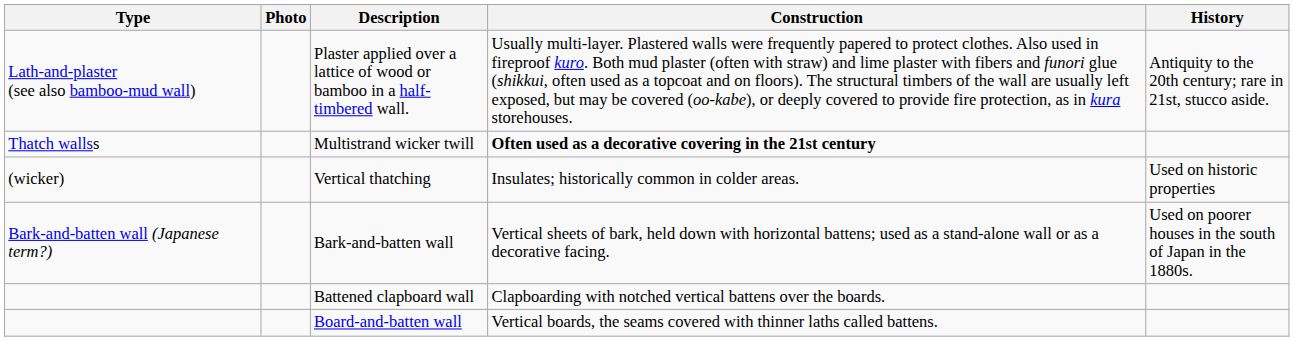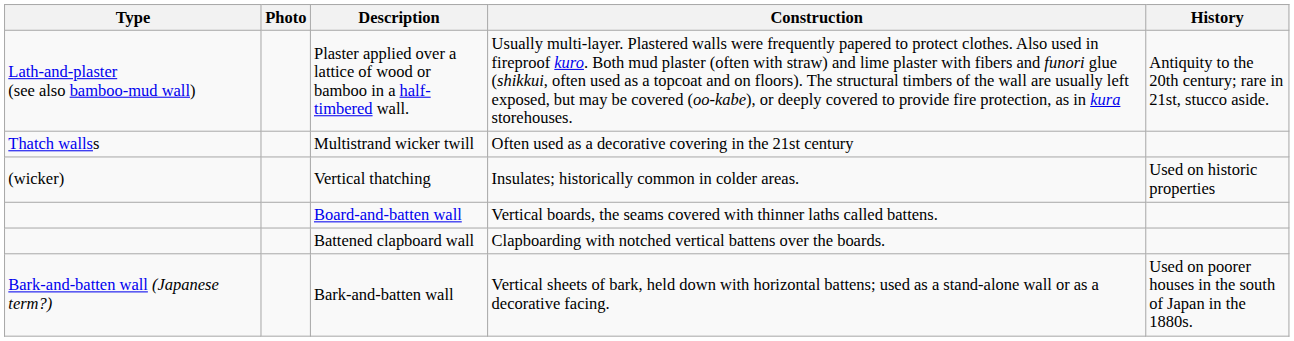Multistrand wicker twill | Construction: bold -> normal
rows swapped: Board-and-batten wall <-> Bark-and-batten wall
